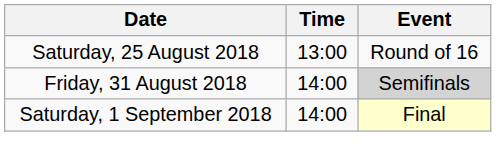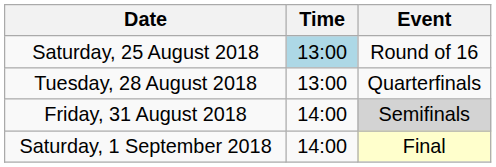Saturday, 25 August 2018 | Time: no background -> lightblue background
+ row: Tuesday, 28 August 2018 | 13:00 | Quarterfinals
